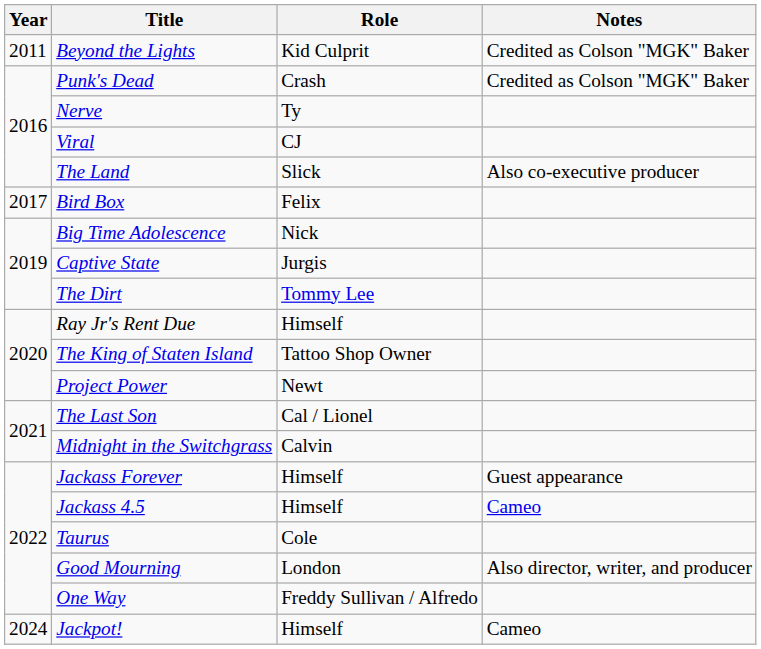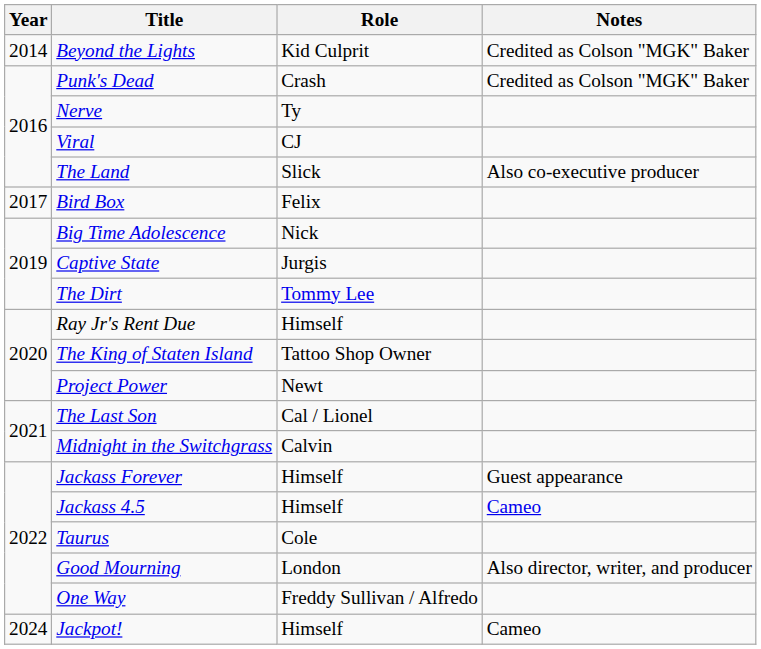Beyond the Lights | Year: 2011 -> 2014
